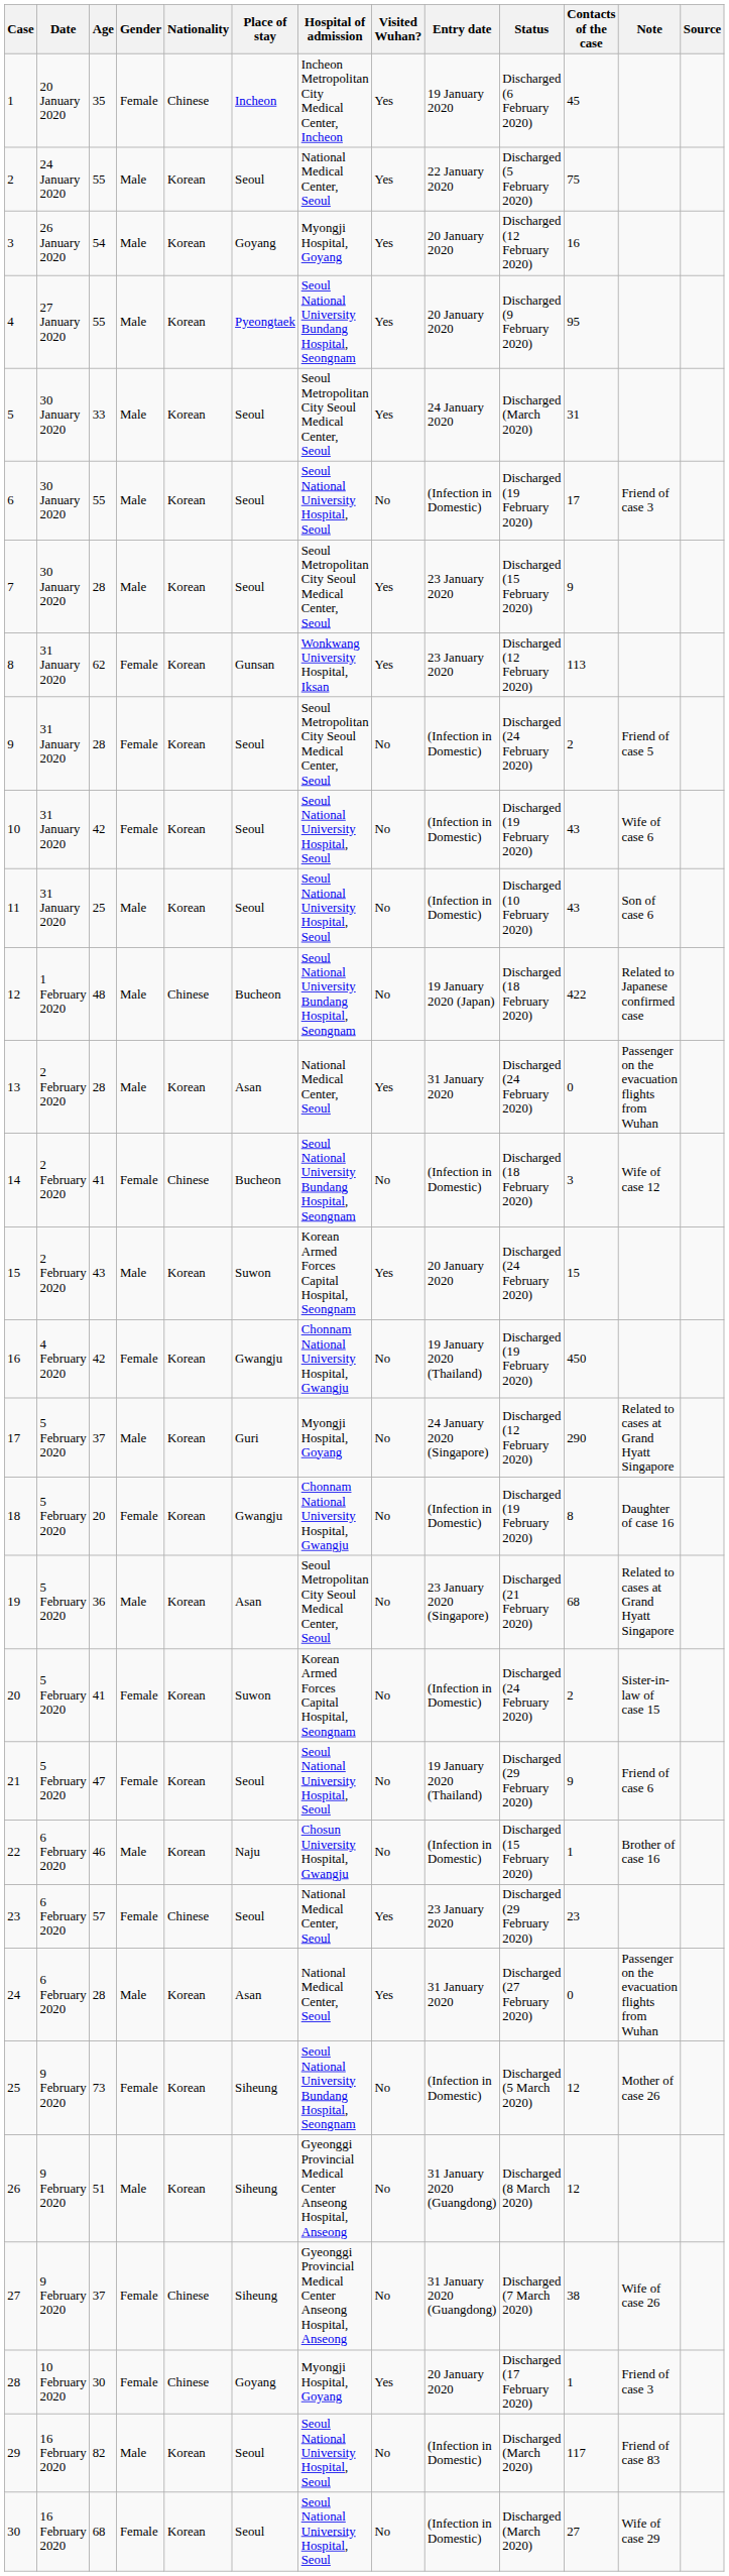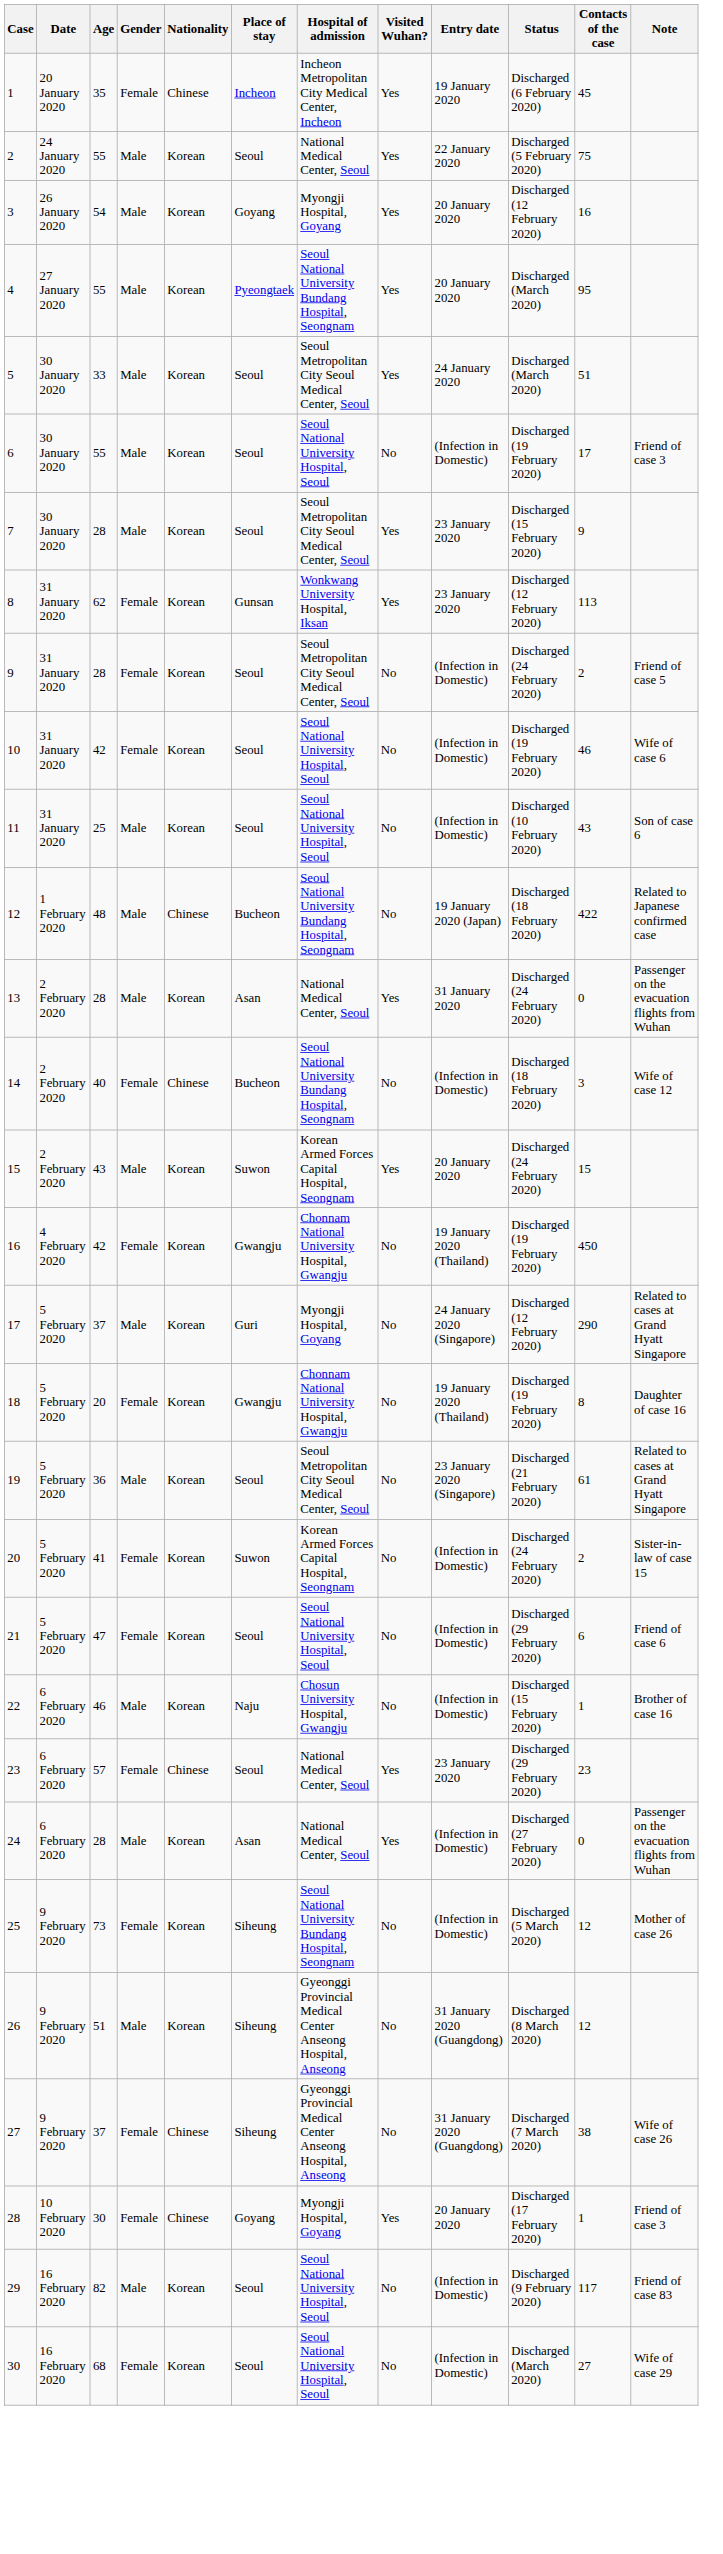- column: Source
4 | Status: Discharged (9 February 2020) -> Discharged (March 2020)
5 | Contacts of the case: 31 -> 51
10 | Contacts of the case: 43 -> 46
14 | Age: 41 -> 40
18 | Entry date: (Infection in Domestic) -> 19 January 2020 (Thailand)
19 | Place of stay: Asan -> Seoul
19 | Contacts of the case: 68 -> 61
21 | Entry date: 19 January 2020 (Thailand) -> (Infection in Domestic)
21 | Contacts of the case: 9 -> 6
24 | Entry date: 31 January 2020 -> (Infection in Domestic)
29 | Status: Discharged (March 2020) -> Discharged (9 February 2020)
